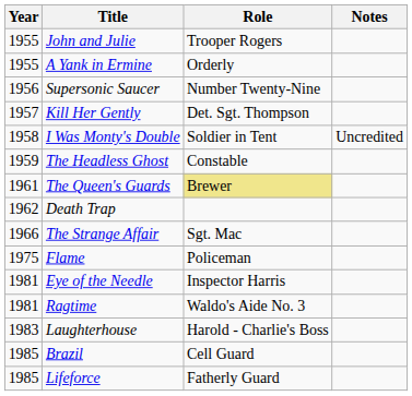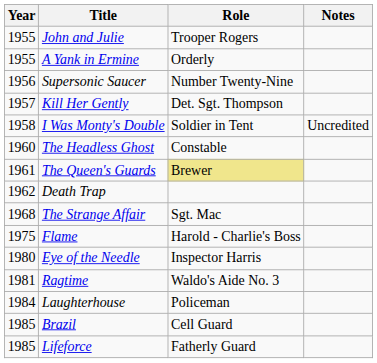The Headless Ghost | Year: 1959 -> 1960
The Strange Affair | Year: 1966 -> 1968
Flame | Role: Policeman -> Harold - Charlie's Boss
Eye of the Needle | Year: 1981 -> 1980
Laughterhouse | Year: 1983 -> 1984
Laughterhouse | Role: Harold - Charlie's Boss -> Policeman
